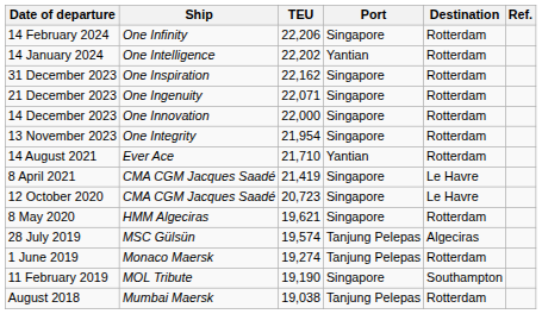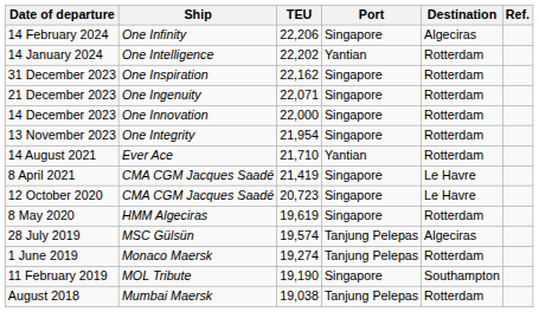14 February 2024 | Destination: Rotterdam -> Algeciras
8 May 2020 | TEU: 19,621 -> 19,619
